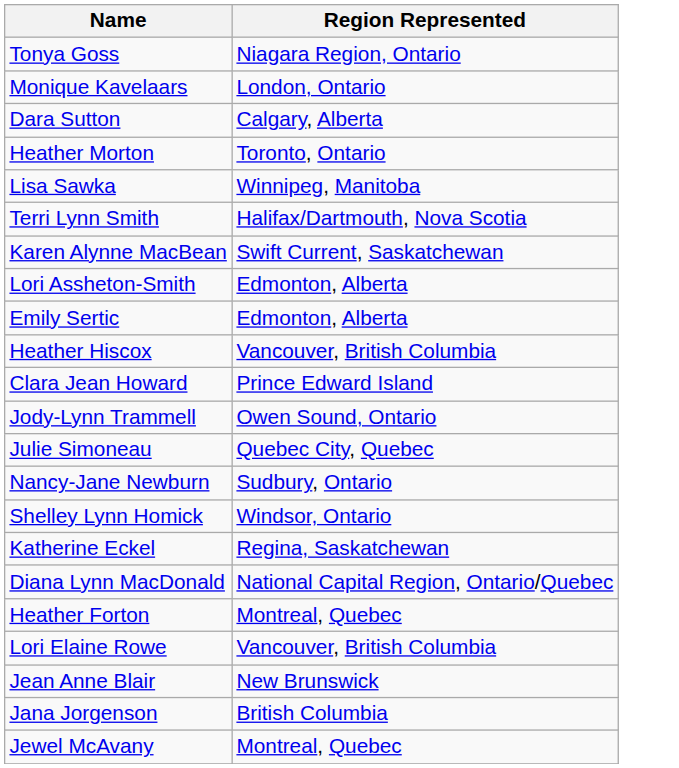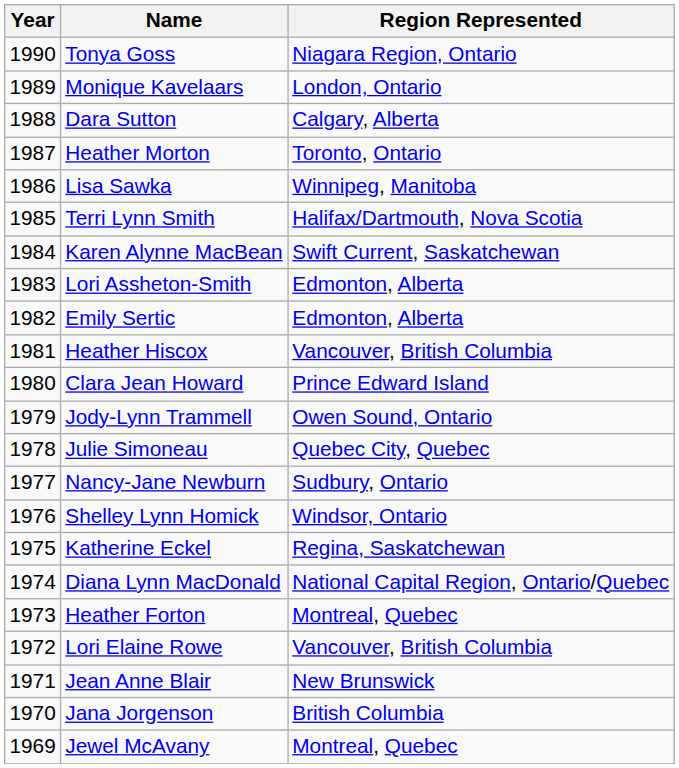+ column: Year | 1990 | 1989 | 1988 | 1987 | 1986 | 1985 | 1984 | 1983 | 1982 | 1981 | 1980 | 1979 | 1978 | 1977 | 1976 | 1975 | 1974 | 1973 | 1972 | 1971 | 1970 | 1969
